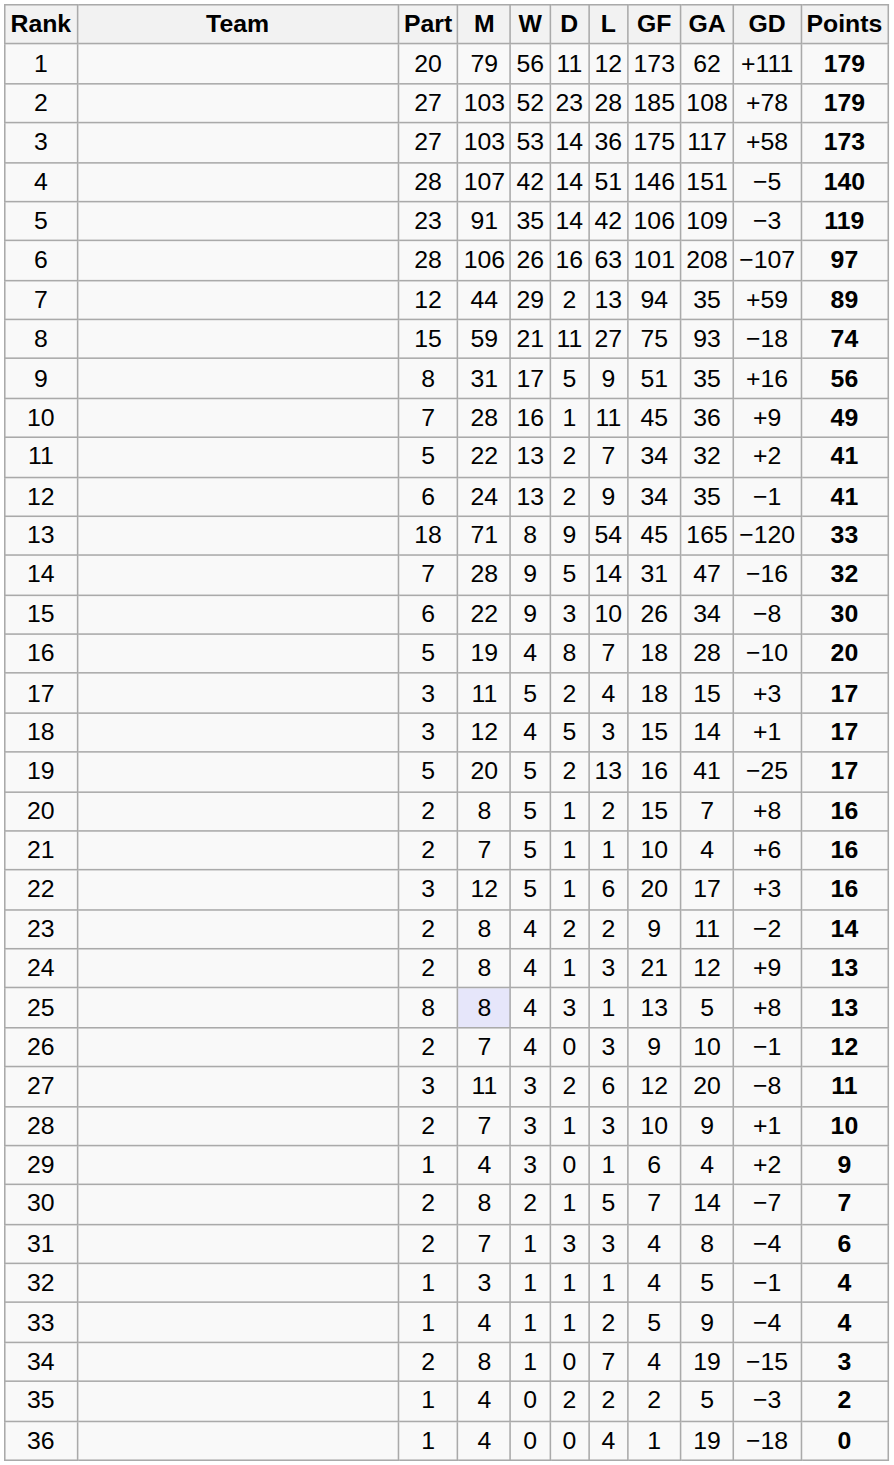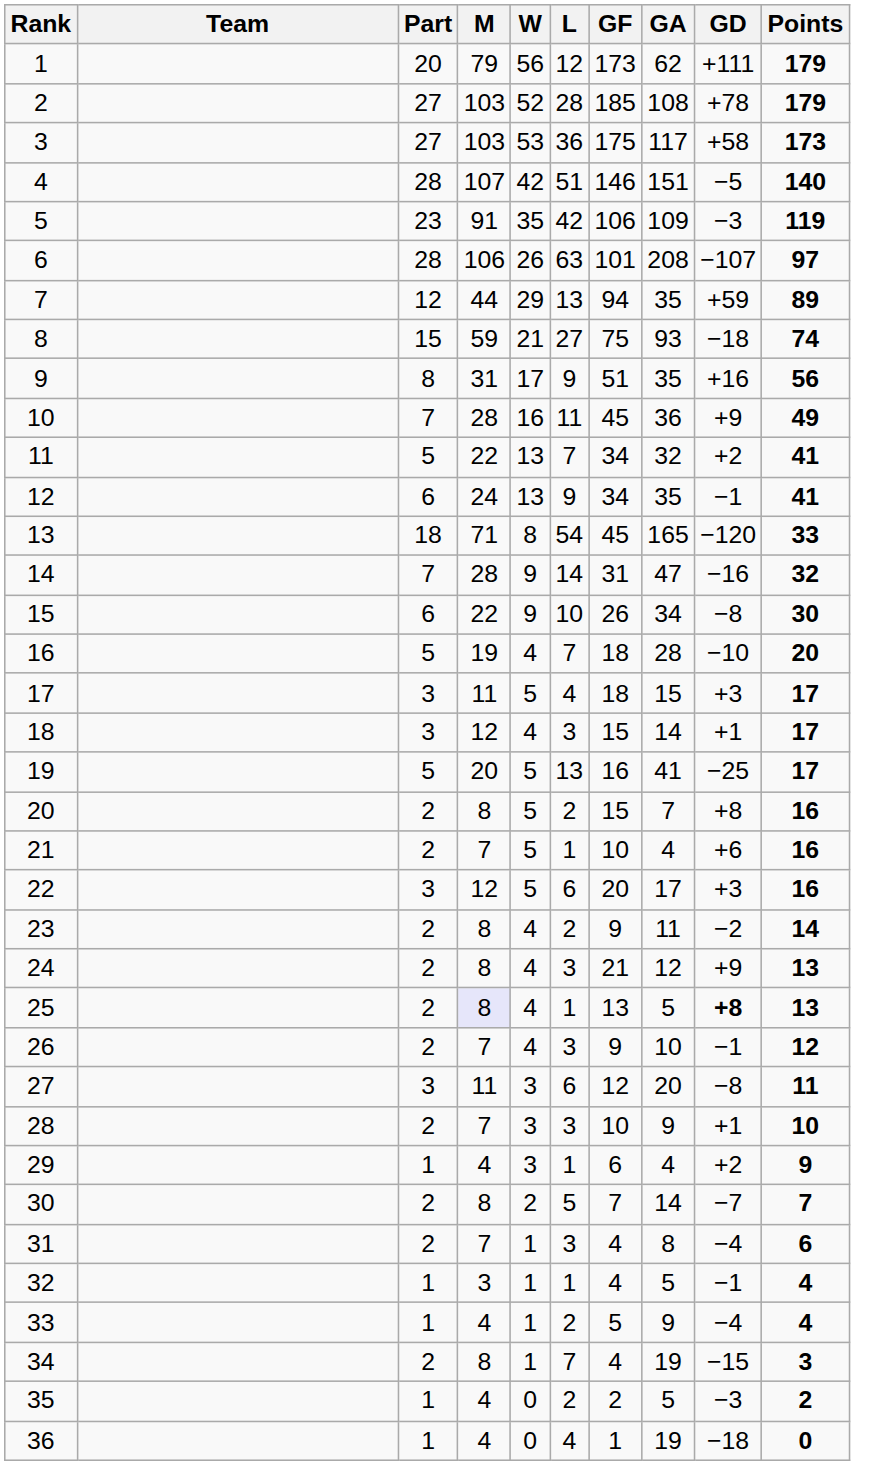- column: D | 11 | 23 | 14 | 14 | 14 | 16 | 2 | 11 | 5 | 1 | 2 | 2 | 9 | 5 | 3 | 8 | 2 | 5 | 2 | 1 | 1 | 1 | 2 | 1 | 3 | 0 | 2 | 1 | 0 | 1 | 3 | 1 | 1 | 0 | 2 | 0
25 | Part: 8 -> 2
25 | GD: normal -> bold
